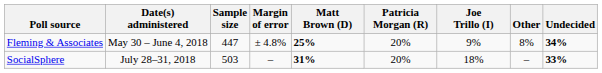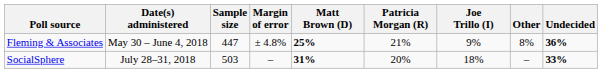Fleming & Associates | Patricia Morgan (R): 20% -> 21%
Fleming & Associates | Undecided: 34% -> 36%
